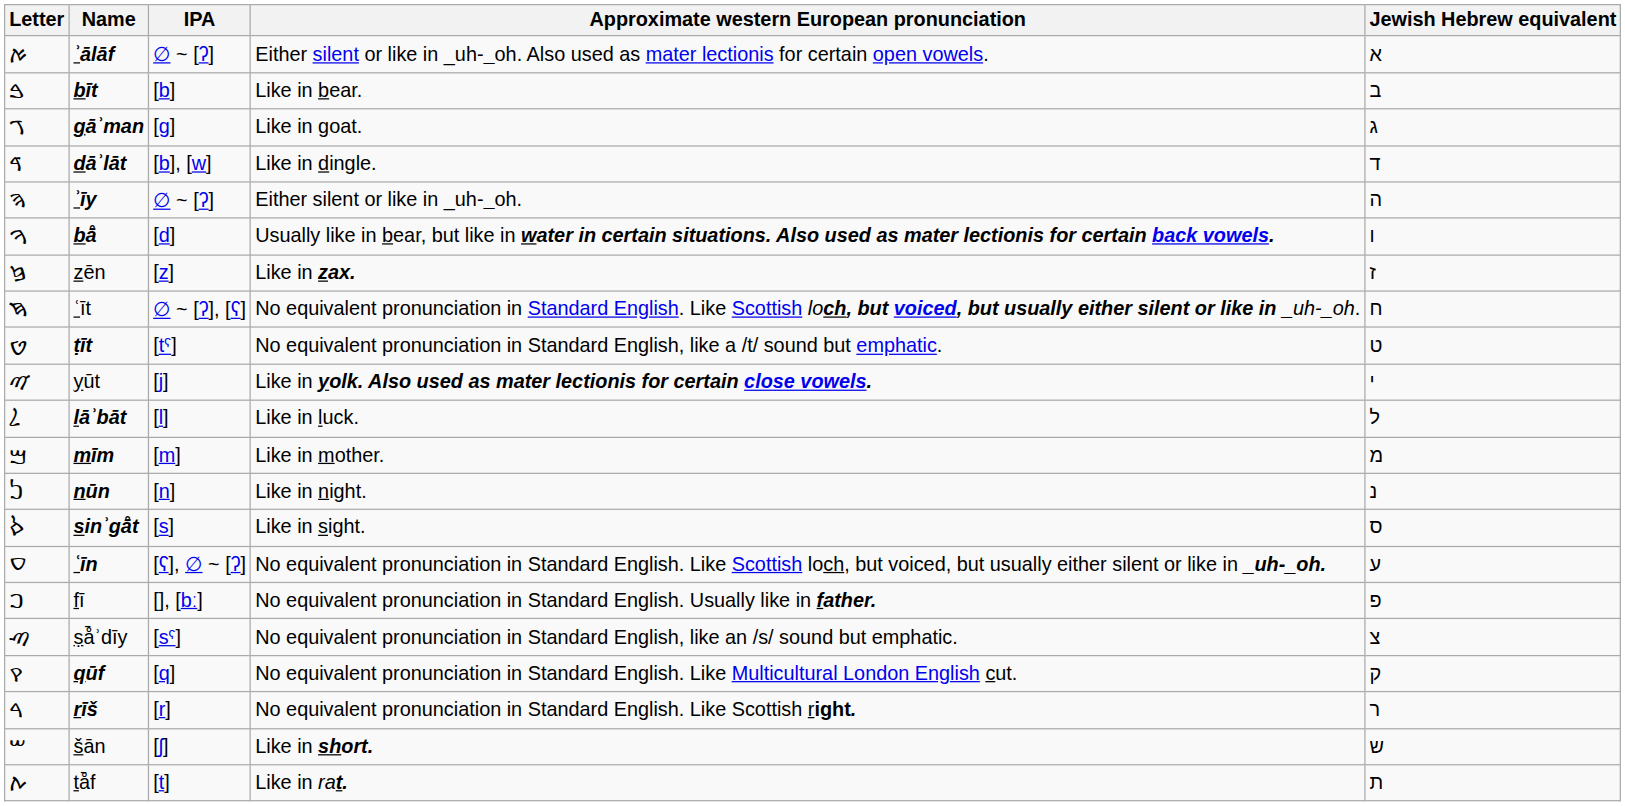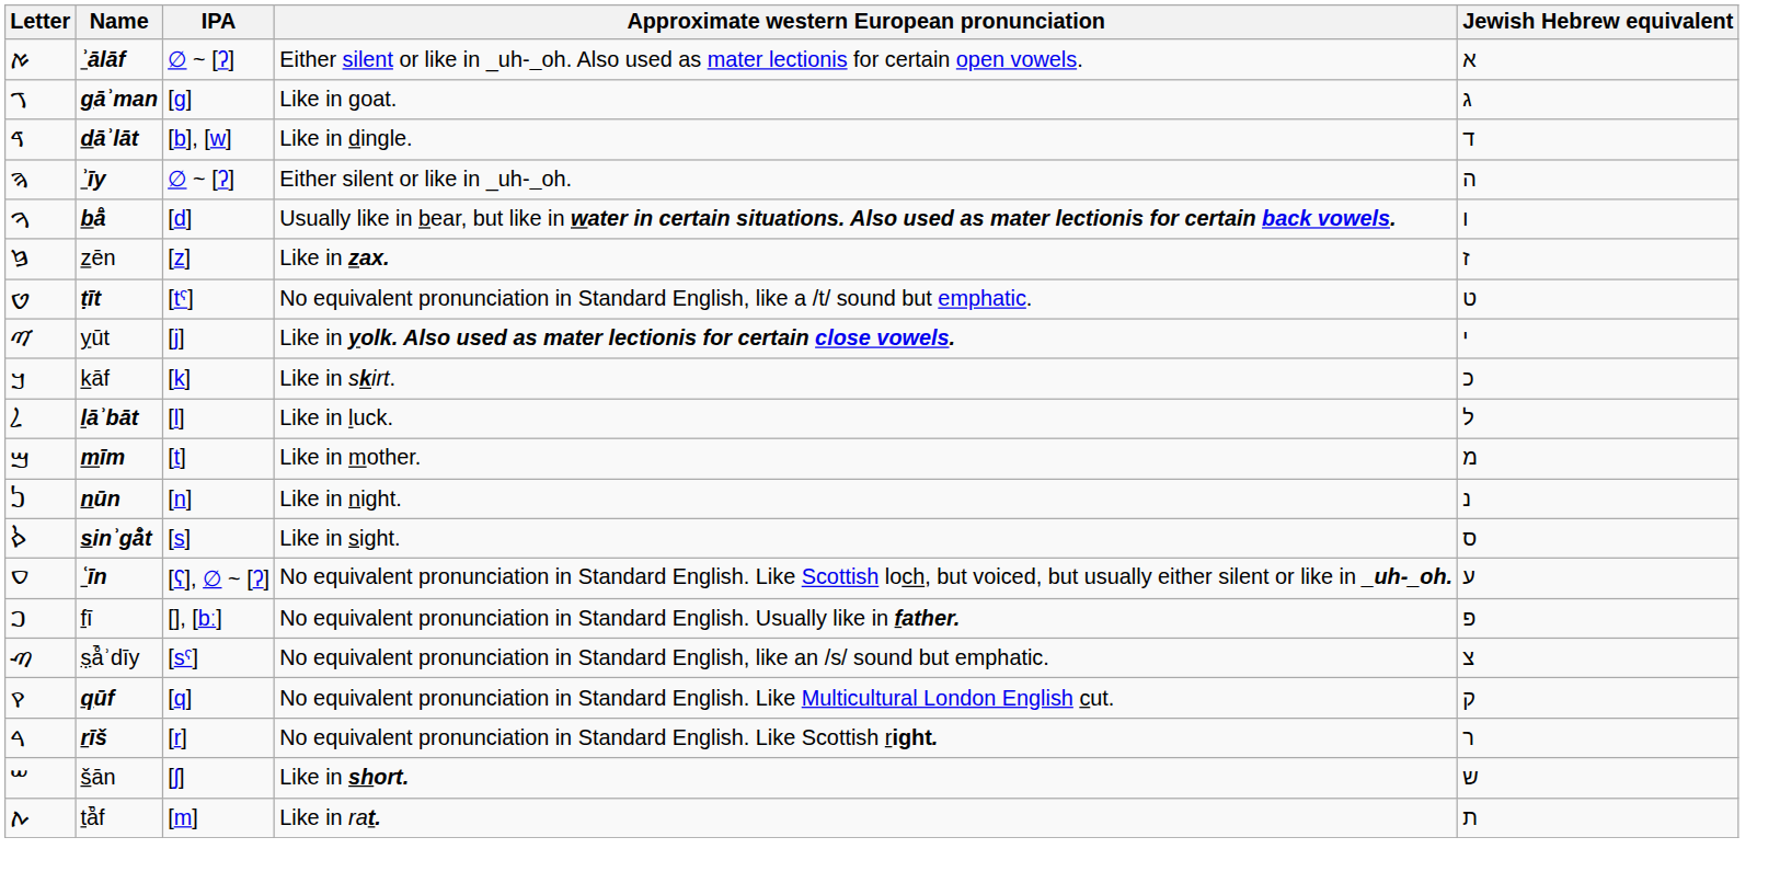- row: ࠁ | bīt | [b] | Like in bear. | ב
- row: ࠇ | ʿīt | ∅ ~ [ʔ], [ʕ] | No equivalent pronunciation in Standard English. Like Scottish loch, but voiced, but usually either silent or like in _uh-_oh. | ח
+ row: ࠊ | kāf | [k] | Like in skirt. | כ
mīm | IPA: [m] -> [t]
tå̄f | IPA: [t] -> [m]
